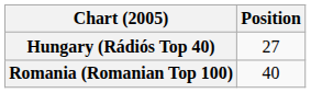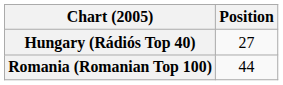Romania (Romanian Top 100) | Position: 40 -> 44
